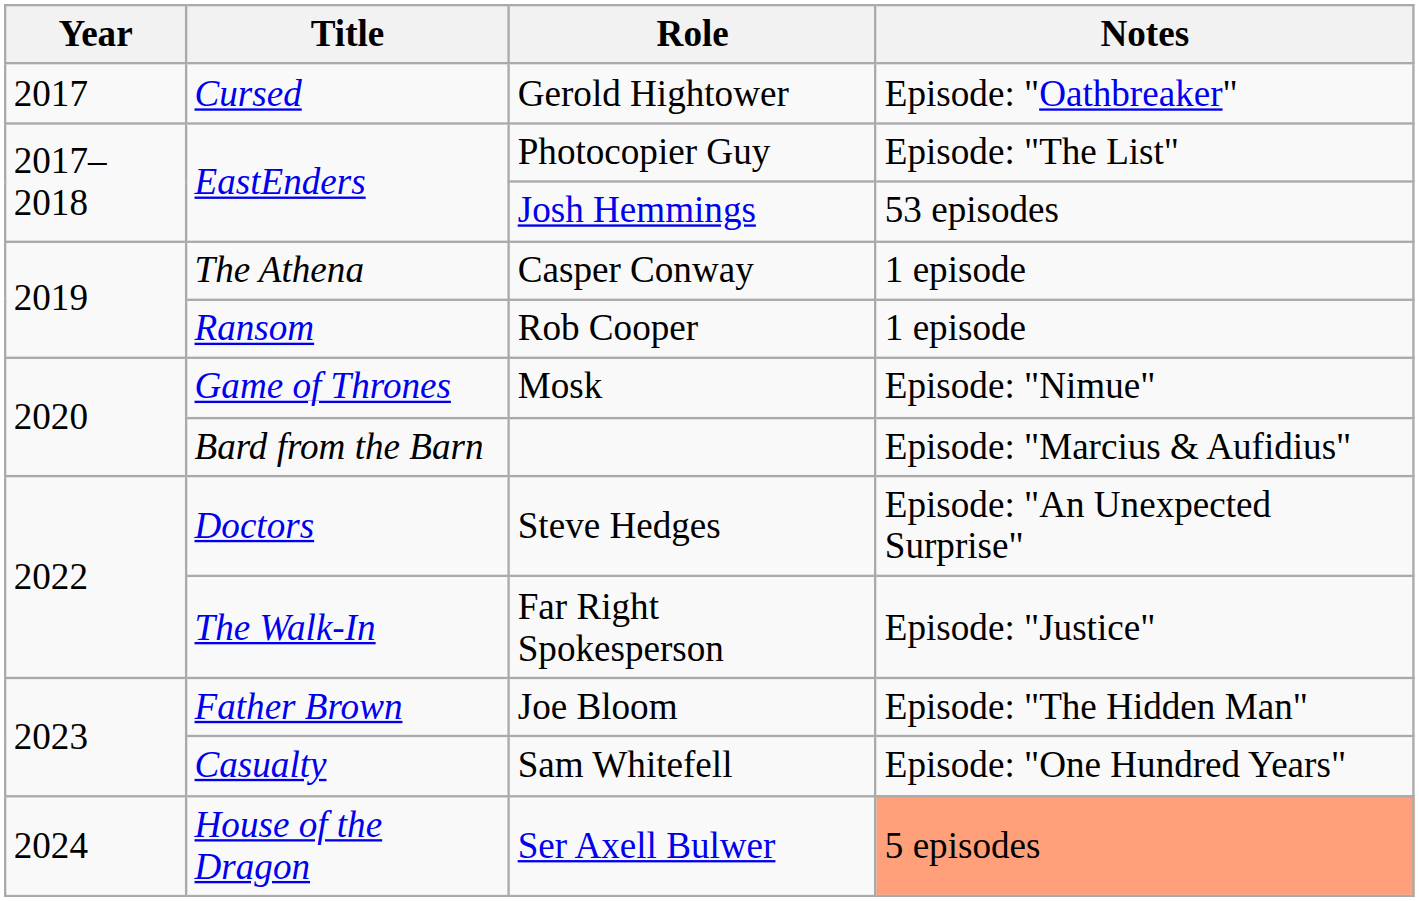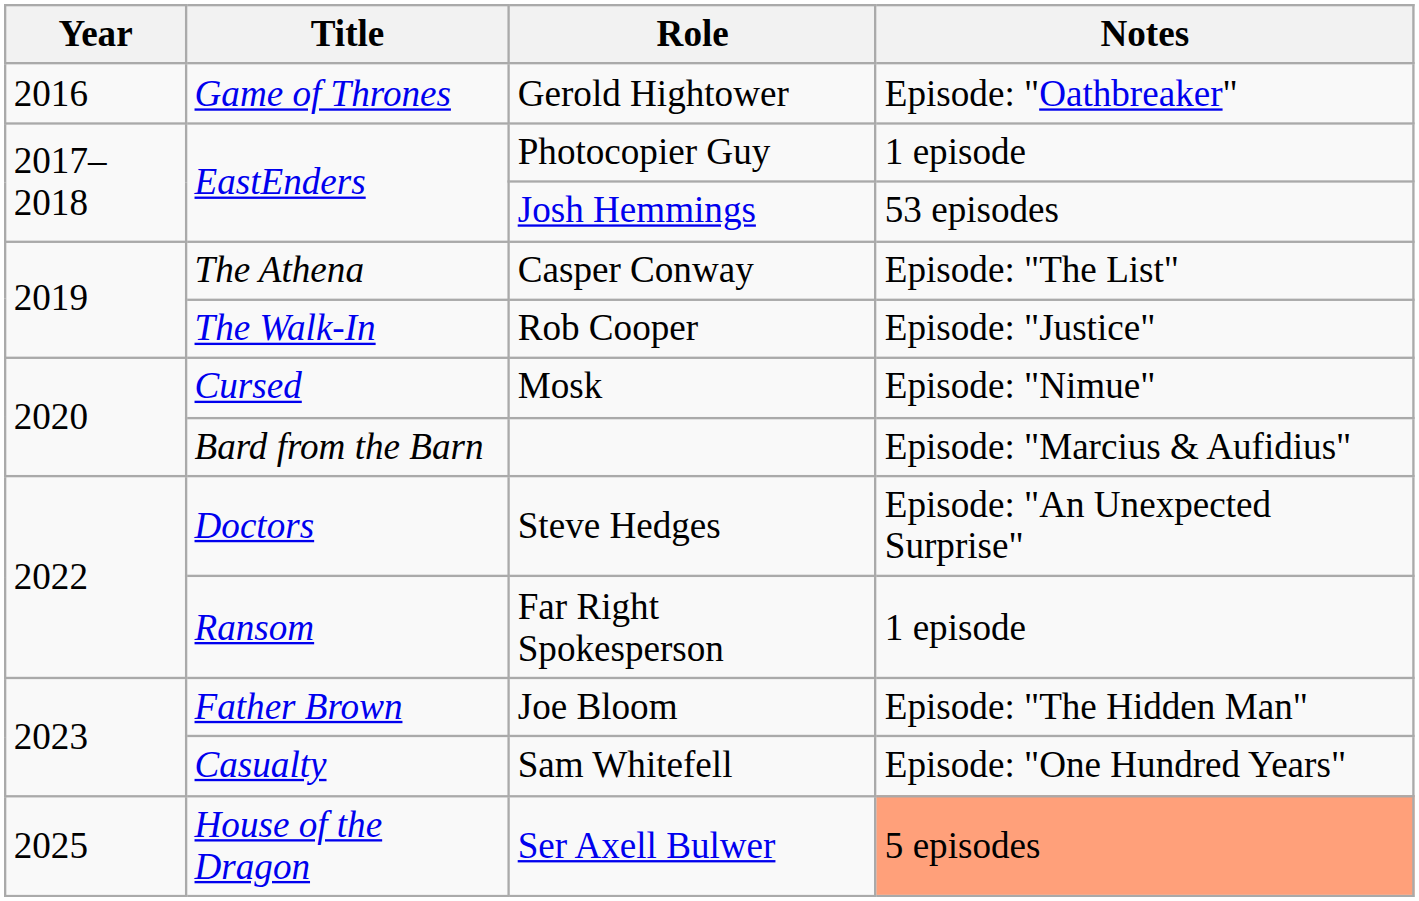Gerold Hightower | Year: 2017 -> 2016
Gerold Hightower | Title: Cursed -> Game of Thrones
Photocopier Guy | Notes: Episode: "The List" -> 1 episode
Casper Conway | Notes: 1 episode -> Episode: "The List"
Rob Cooper | Title: Ransom -> The Walk-In
Rob Cooper | Notes: 1 episode -> Episode: "Justice"
Mosk | Title: Game of Thrones -> Cursed
Far Right Spokesperson | Title: The Walk-In -> Ransom
Far Right Spokesperson | Notes: Episode: "Justice" -> 1 episode
Ser Axell Bulwer | Year: 2024 -> 2025
